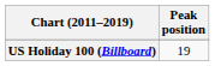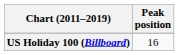US Holiday 100 (Billboard) | Peak position: 19 -> 16
